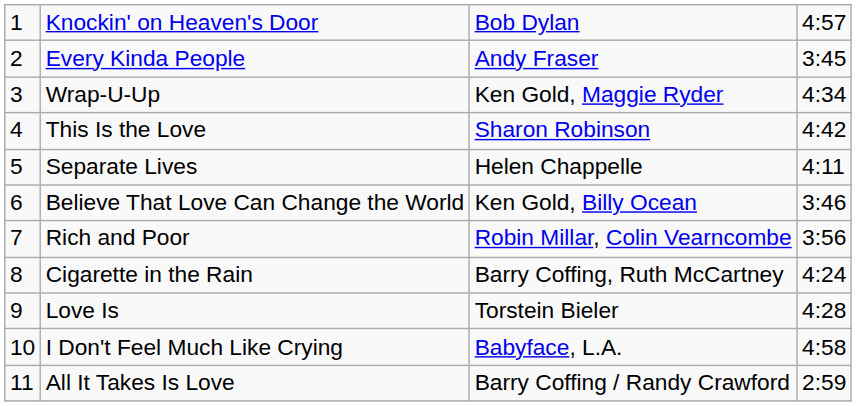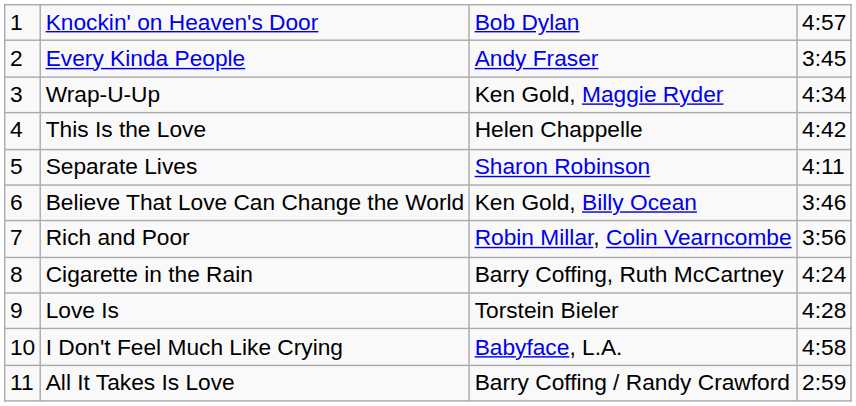This Is the Love | column 3: Sharon Robinson -> Helen Chappelle
Separate Lives | column 3: Helen Chappelle -> Sharon Robinson
